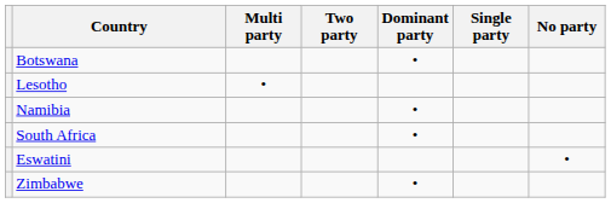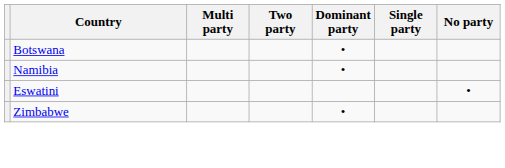- row: Lesotho | •
- row: South Africa | •
